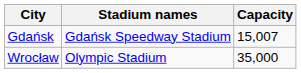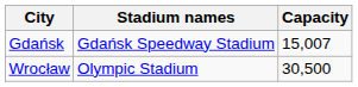Wrocław | Capacity: 35,000 -> 30,500
